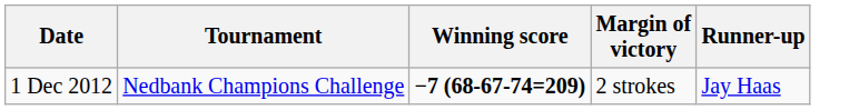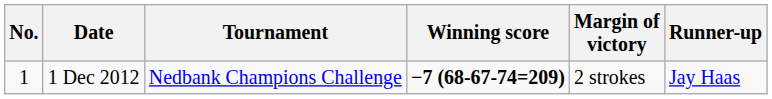+ column: No. | 1
